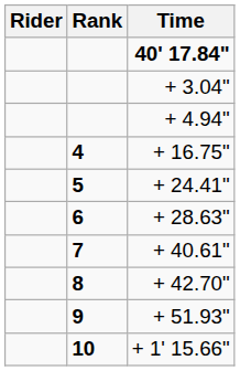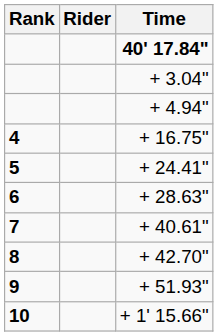columns swapped: Rank <-> Rider
